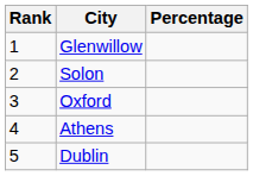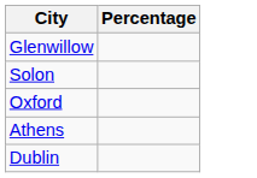- column: Rank | 1 | 2 | 3 | 4 | 5
